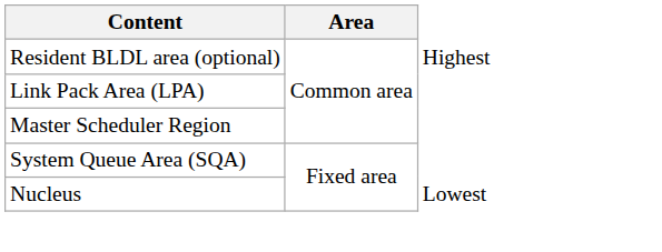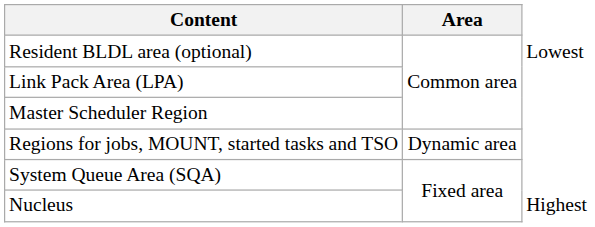Resident BLDL area (optional) | column 3: Highest -> Lowest
+ row: Regions for jobs, MOUNT, started tasks and TSO | Dynamic area
Nucleus | column 3: Lowest -> Highest
